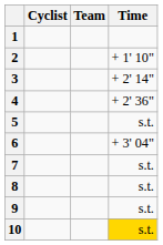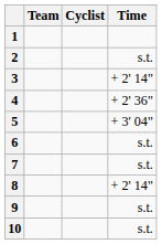columns swapped: Cyclist <-> Team
2 | Time: + 1' 10" -> s.t.
5 | Time: s.t. -> + 3' 04"
6 | Time: + 3' 04" -> s.t.
8 | Time: s.t. -> + 2' 14"
10 | Time: gold background -> no background
